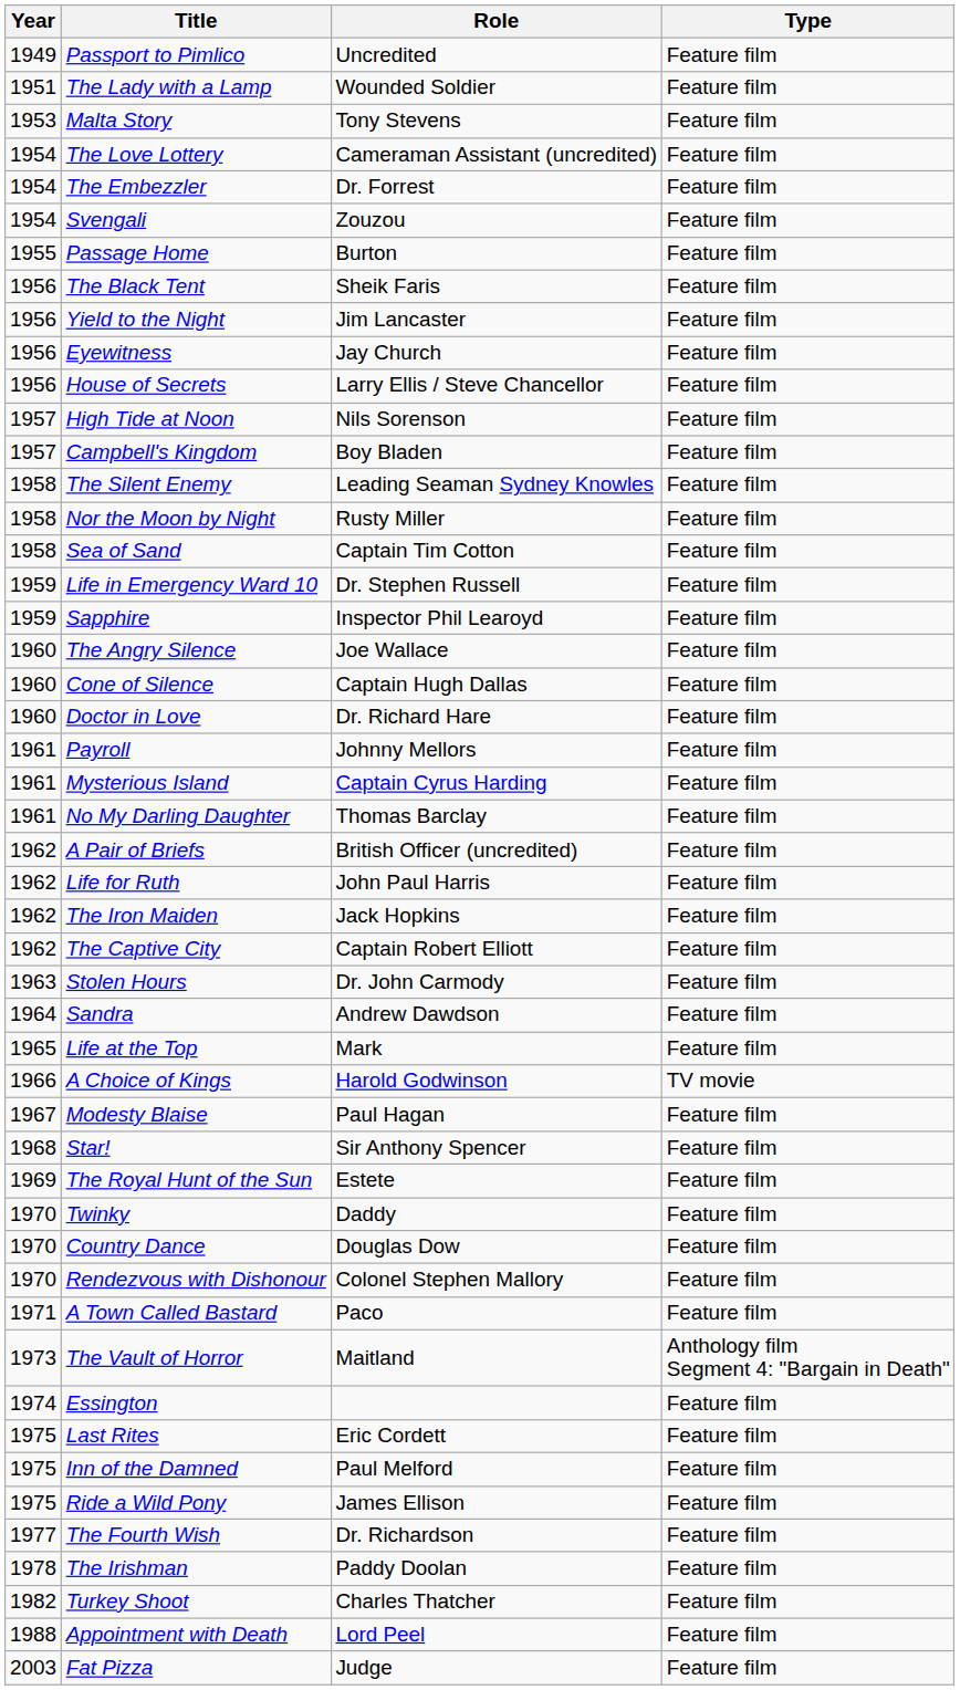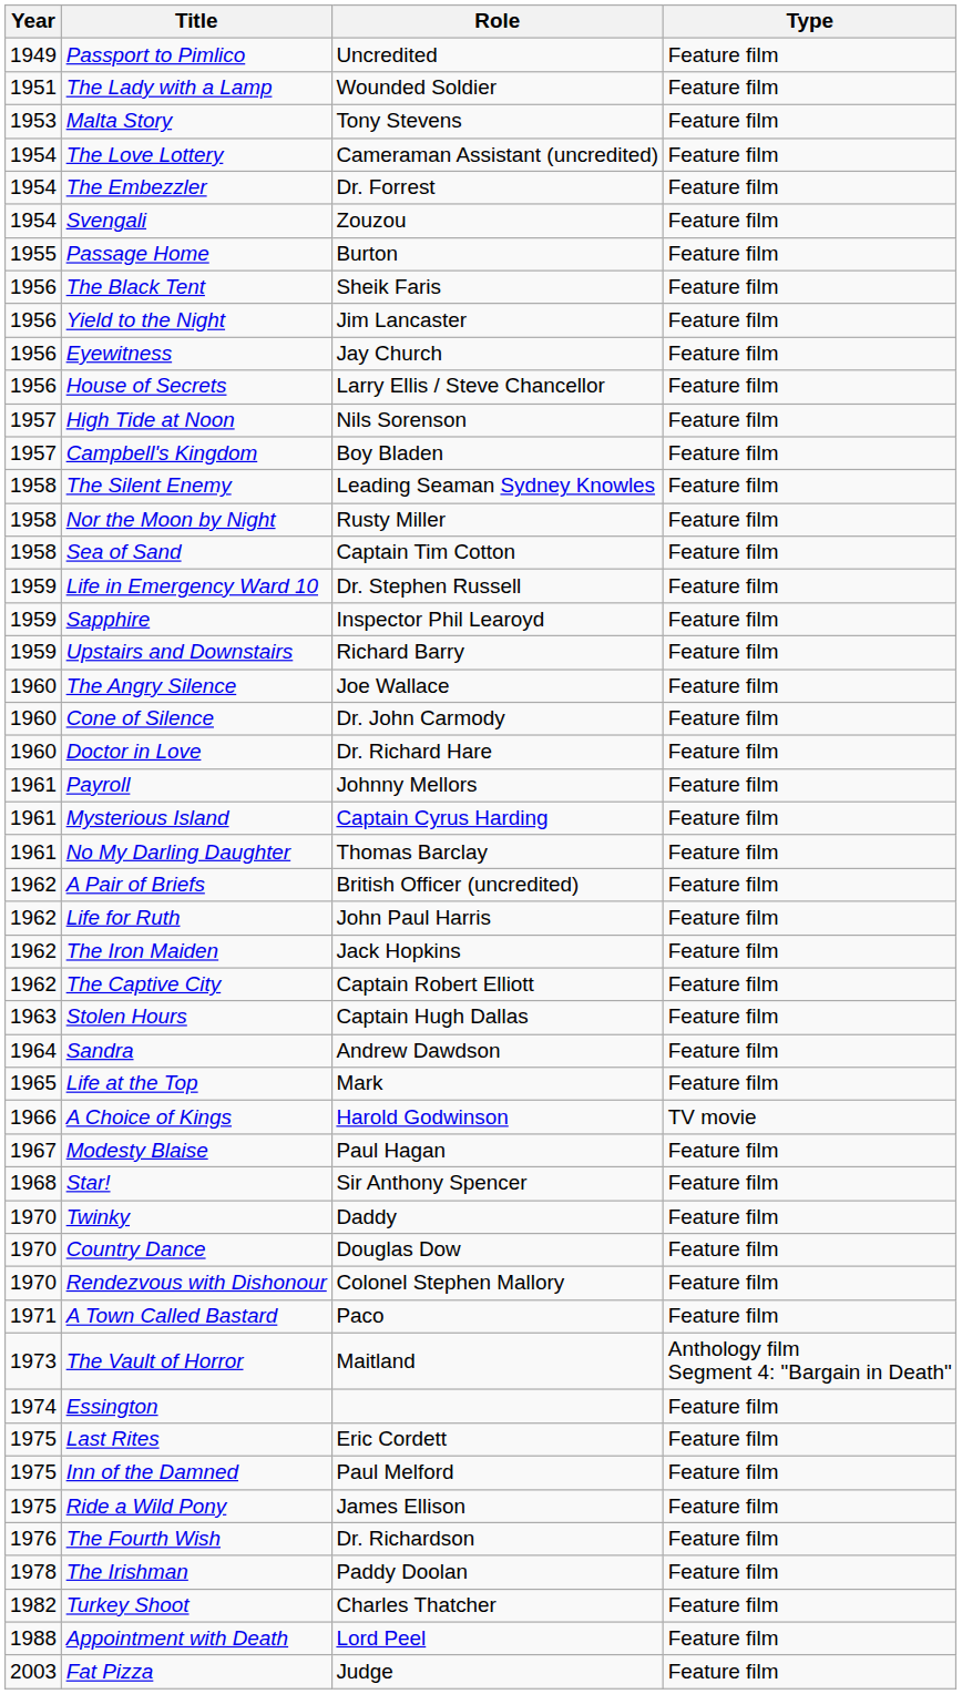+ row: 1959 | Upstairs and Downstairs | Richard Barry | Feature film
Cone of Silence | Role: Captain Hugh Dallas -> Dr. John Carmody
Stolen Hours | Role: Dr. John Carmody -> Captain Hugh Dallas
- row: 1969 | The Royal Hunt of the Sun | Estete | Feature film
The Fourth Wish | Year: 1977 -> 1976
